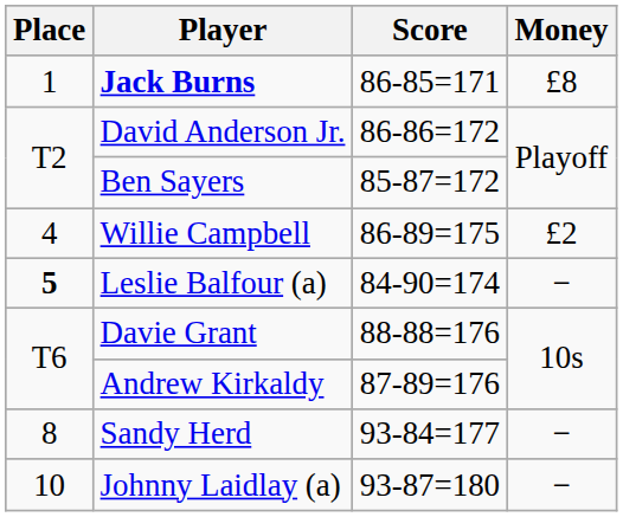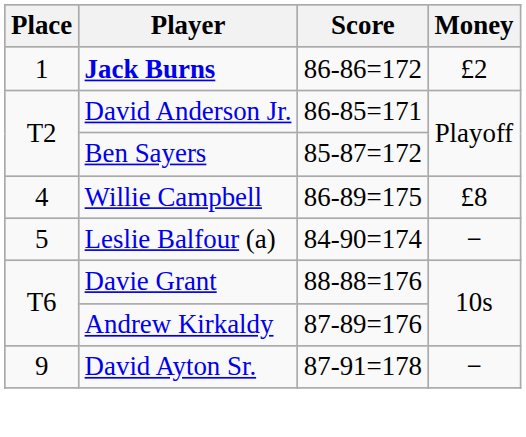Jack Burns | Score: 86-85=171 -> 86-86=172
Jack Burns | Money: £8 -> £2
David Anderson Jr. | Score: 86-86=172 -> 86-85=171
Willie Campbell | Money: £2 -> £8
Leslie Balfour (a) | Place: bold -> normal
- row: 8 | Sandy Herd | 93-84=177 | −
+ row: 9 | David Ayton Sr. | 87-91=178 | −
- row: 10 | Johnny Laidlay (a) | 93-87=180 | −
